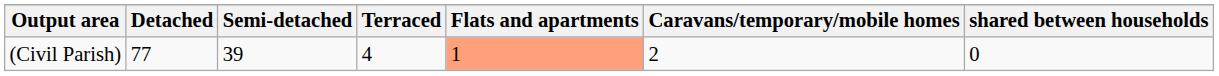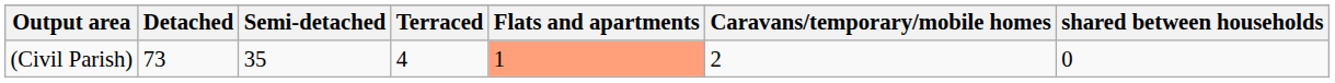(Civil Parish) | Detached: 77 -> 73
(Civil Parish) | Semi-detached: 39 -> 35
